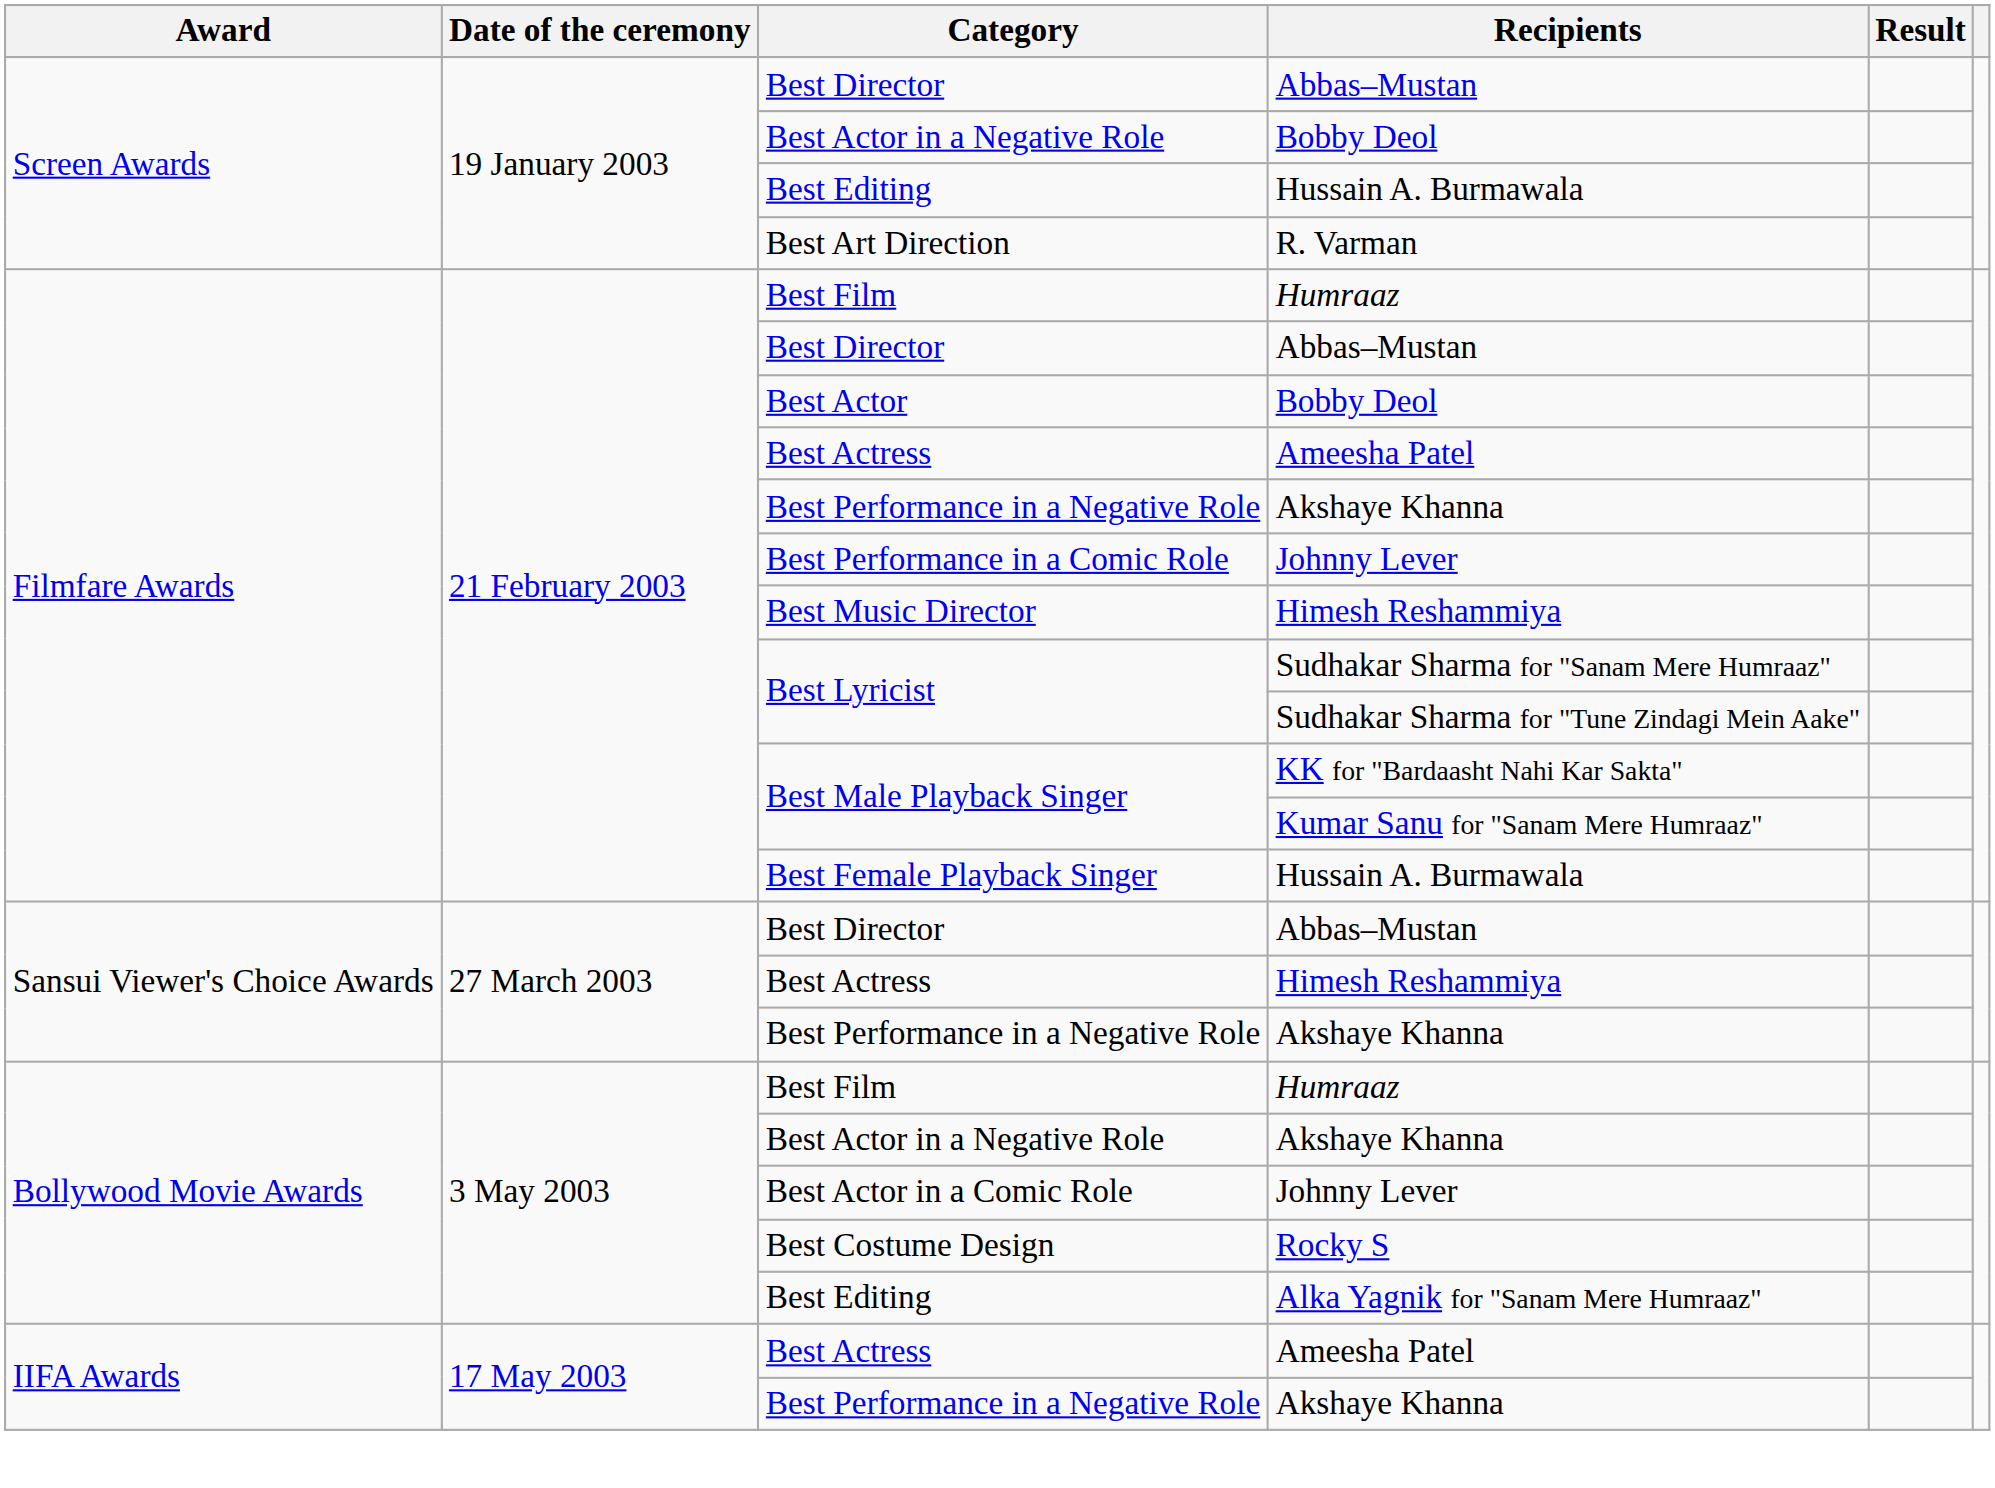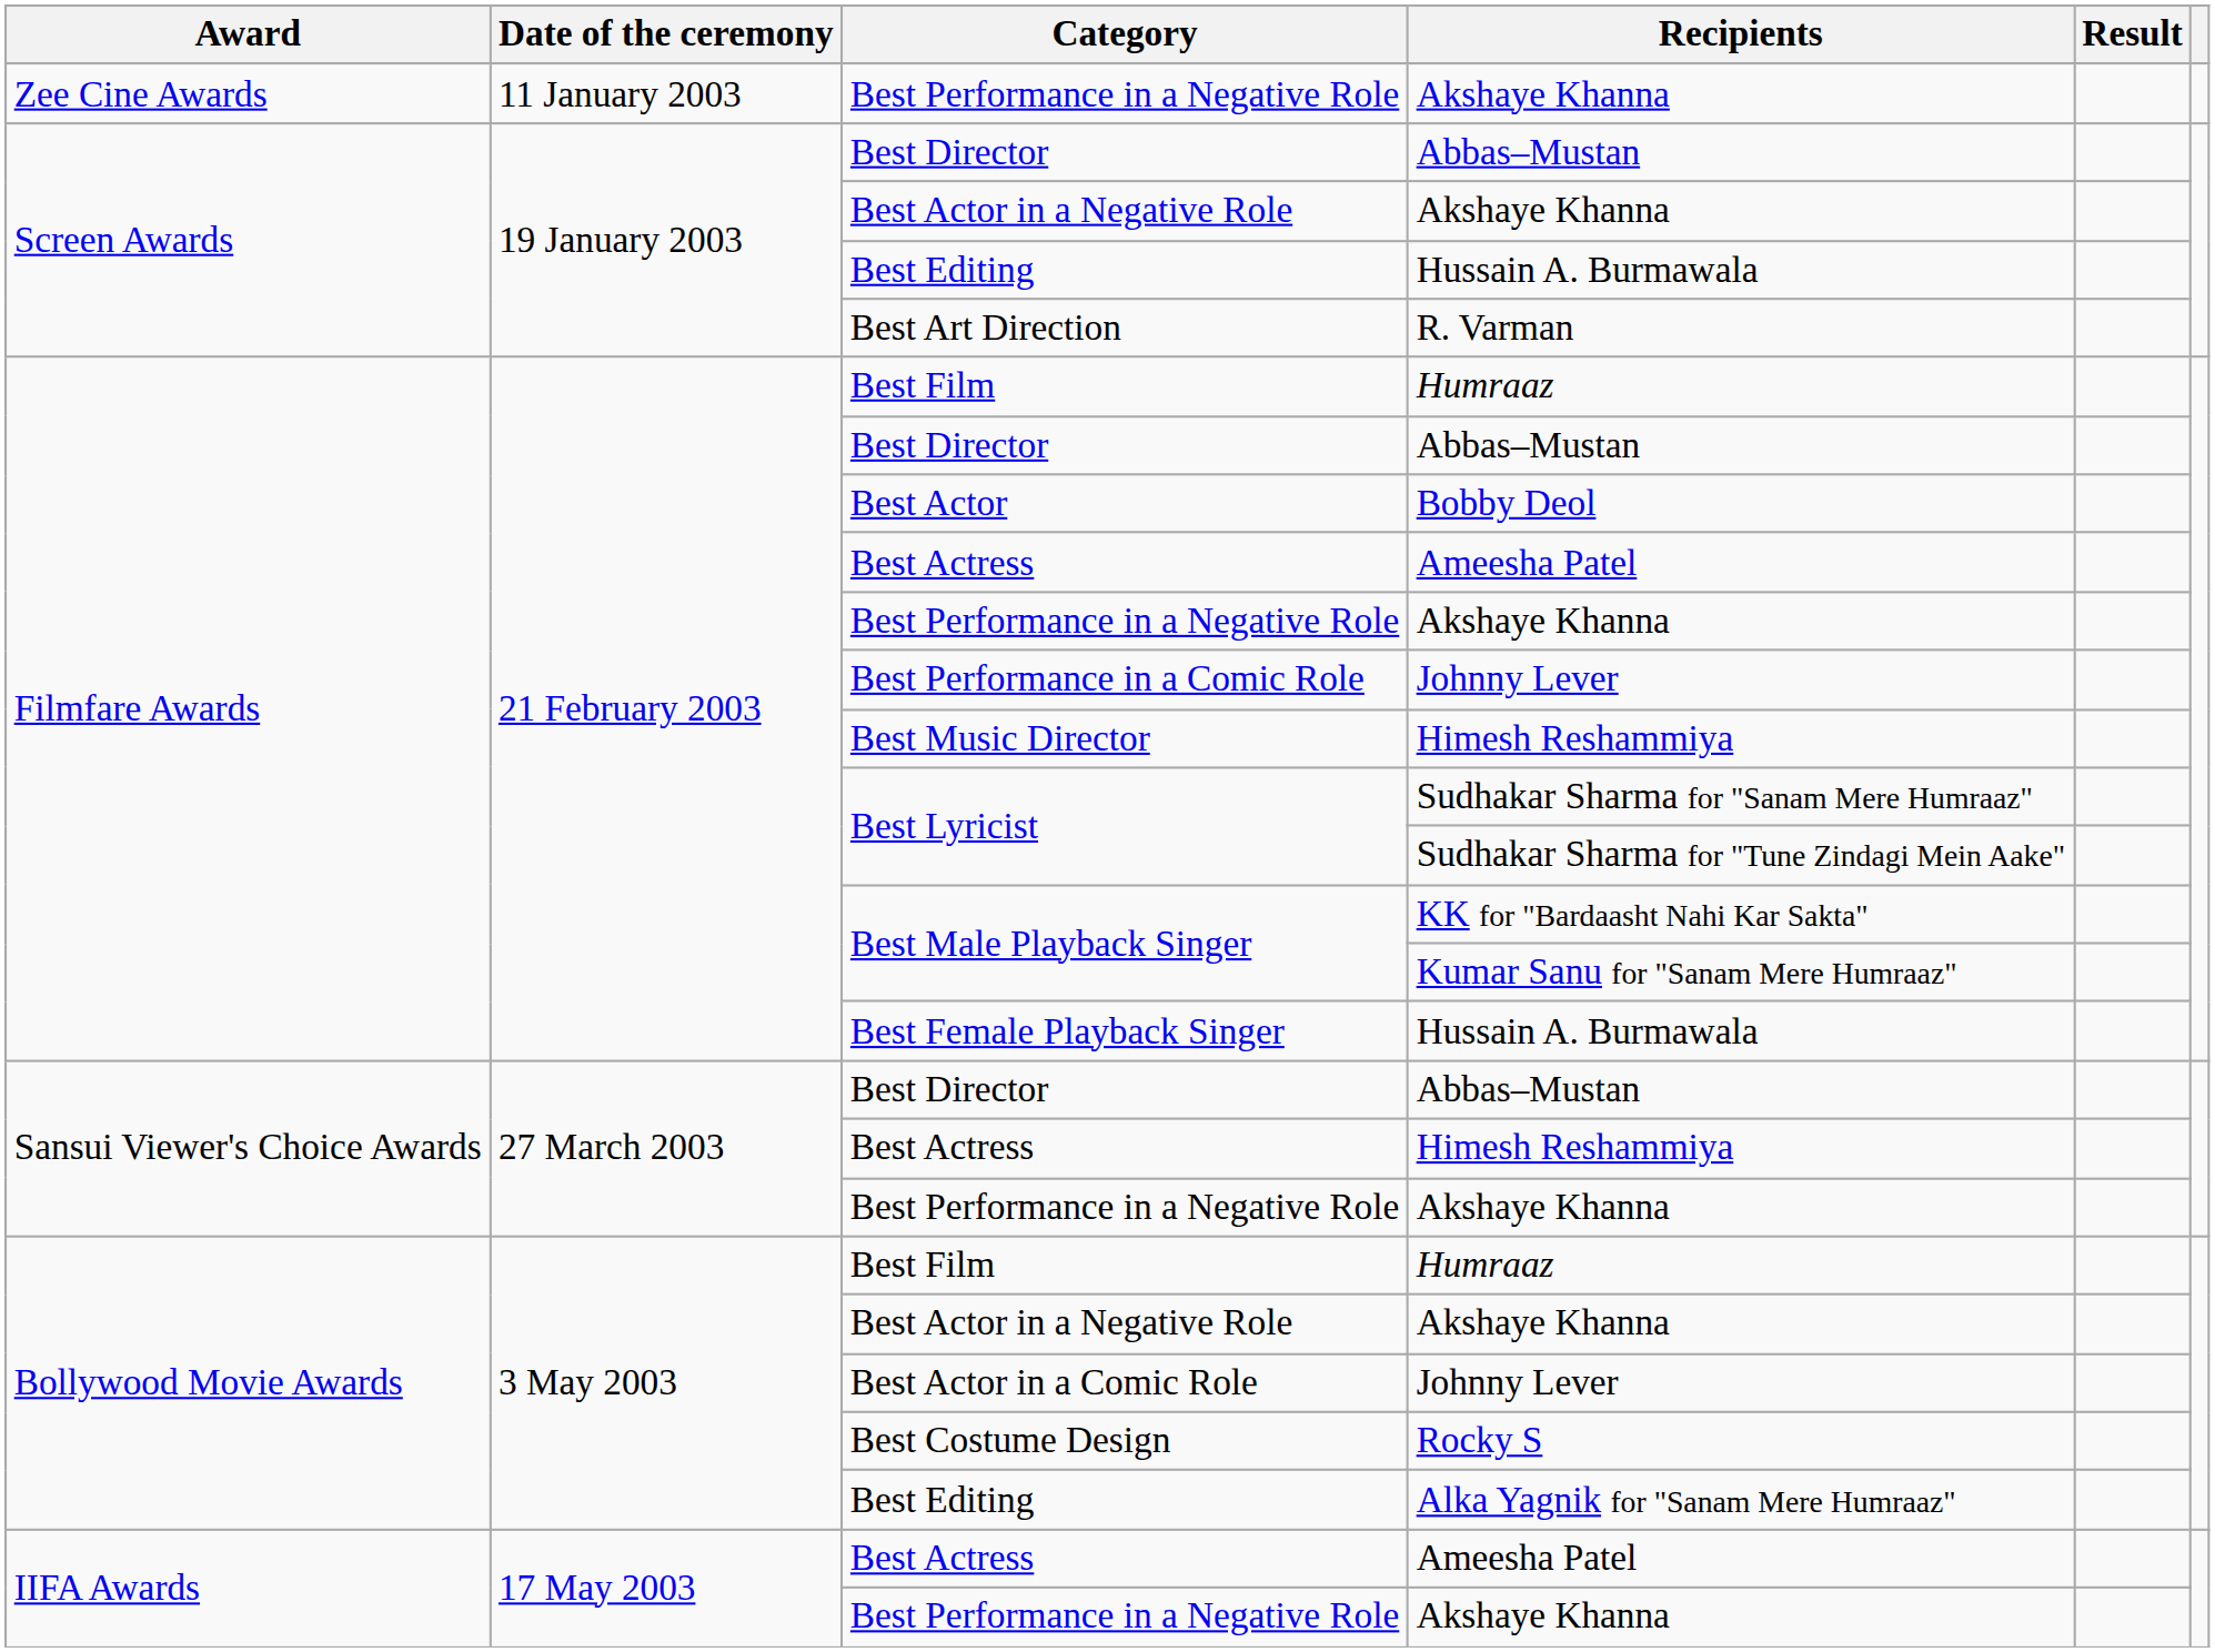+ row: Zee Cine Awards | 11 January 2003 | Best Performance in a Negative Role | Akshaye Khanna
Screen Awards / Best Actor in a Negative Role | Recipients: Bobby Deol -> Akshaye Khanna
